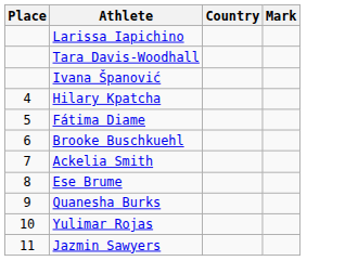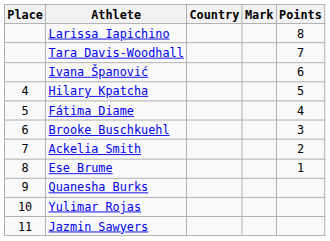+ column: Points | 8 | 7 | 6 | 5 | 4 | 3 | 2 | 1
